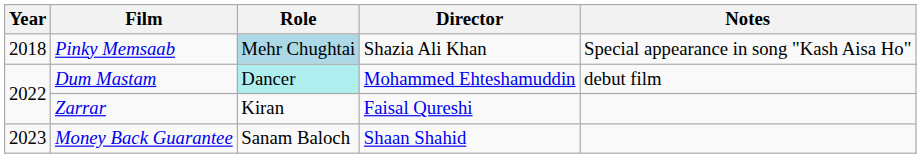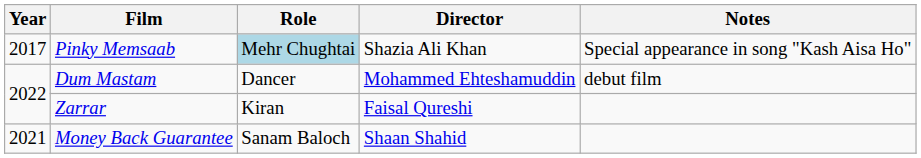Pinky Memsaab | Year: 2018 -> 2017
Dum Mastam | Role: paleturquoise background -> no background
Money Back Guarantee | Year: 2023 -> 2021
